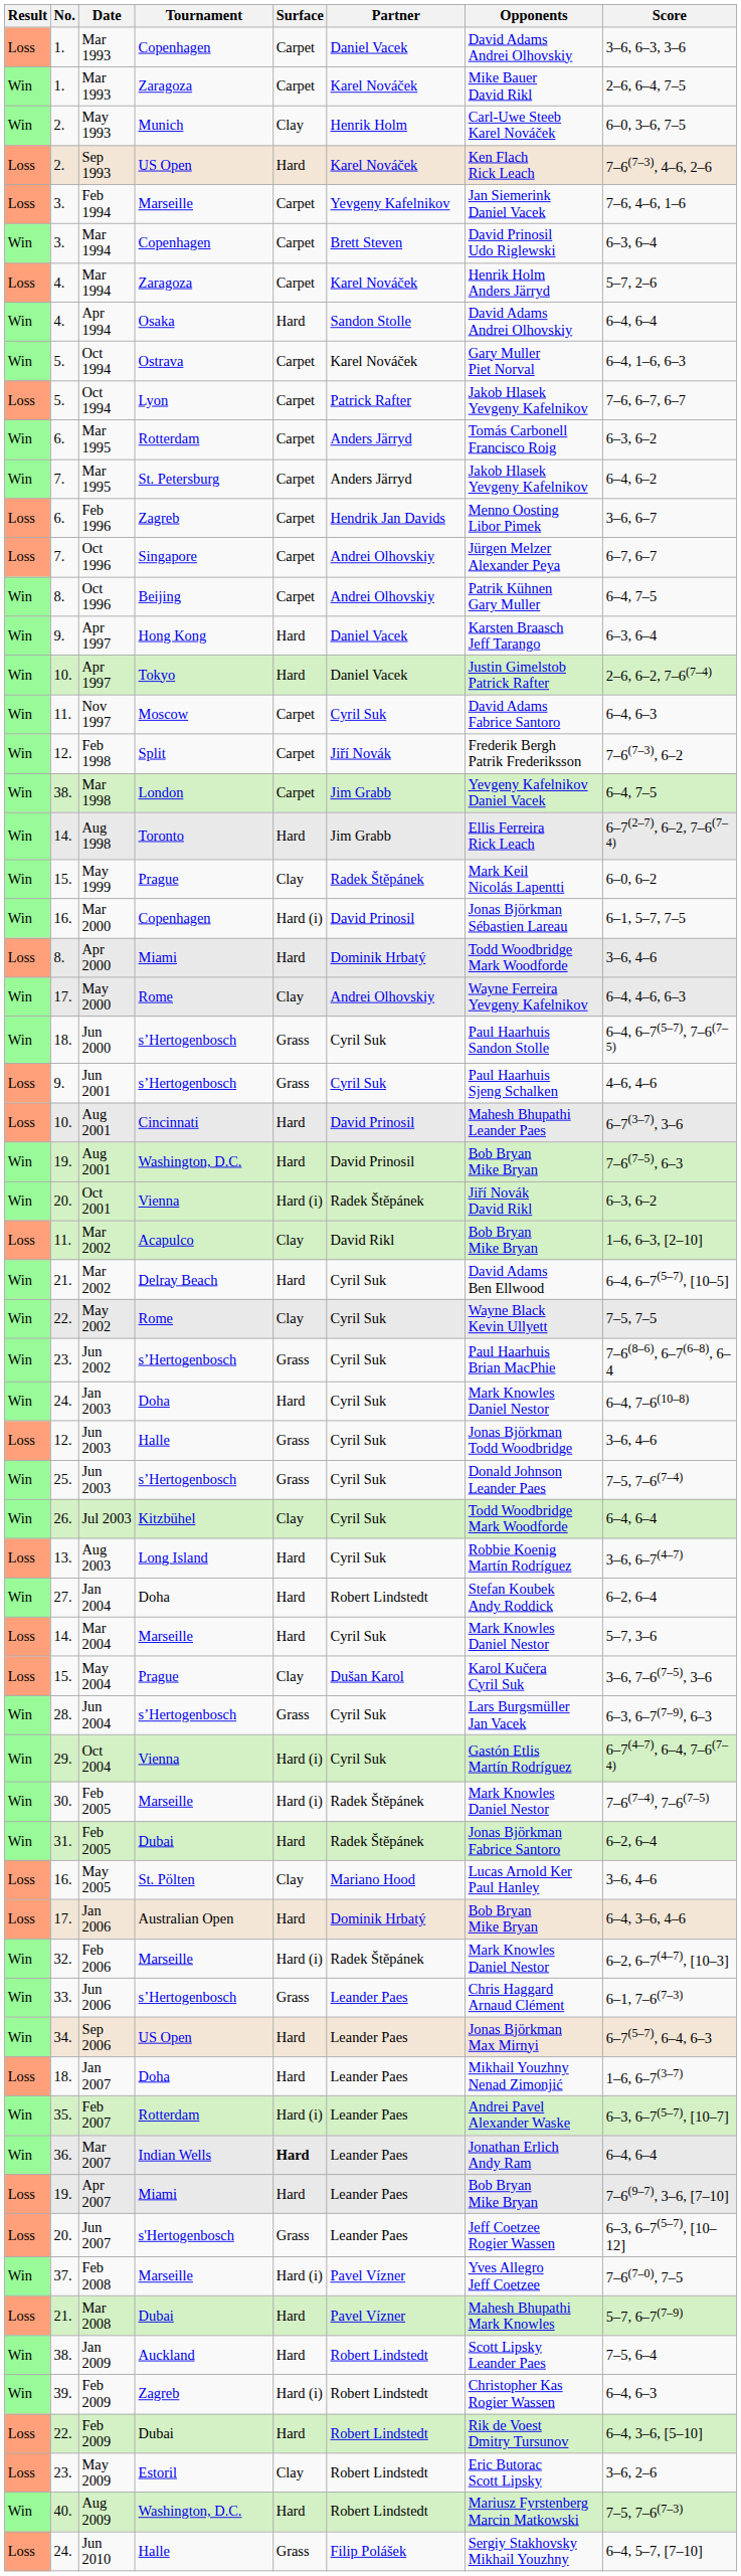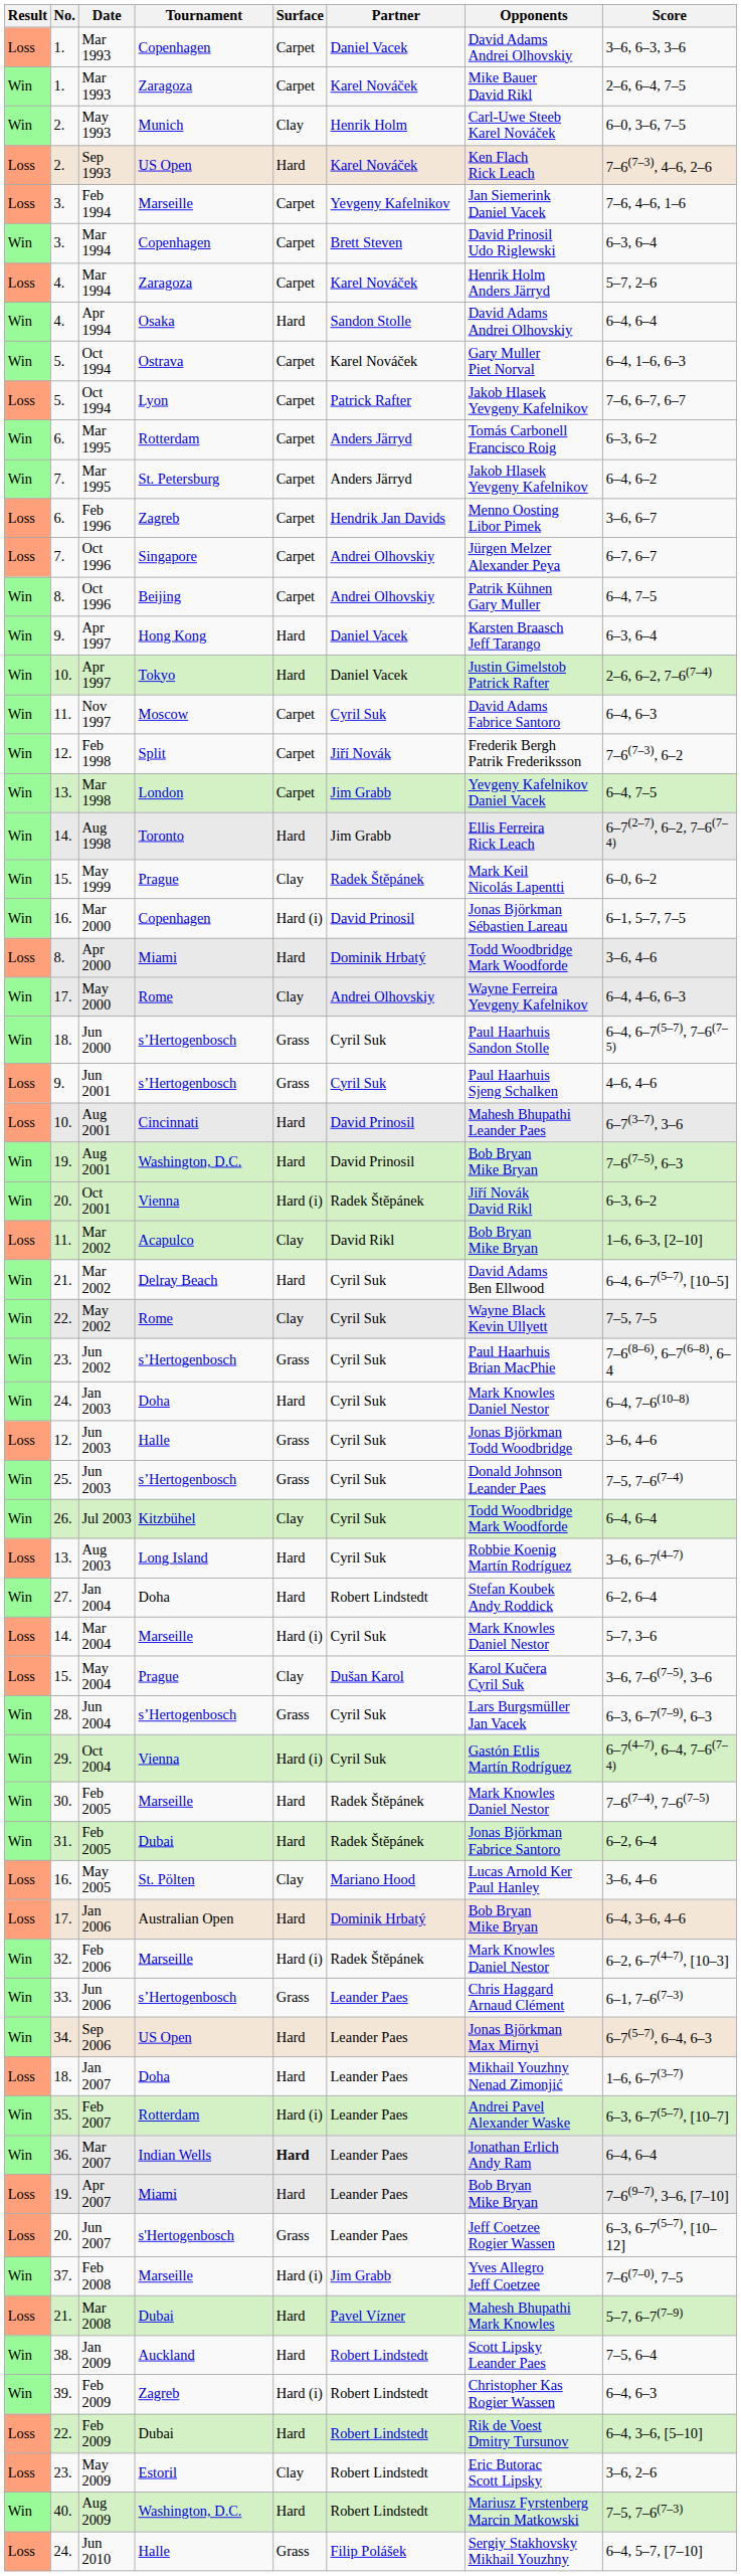Mar 1998 | No.: 38. -> 13.
Mar 2004 | Surface: Hard -> Hard (i)
Feb 2005 / Marseille | Surface: Hard (i) -> Hard
Feb 2008 | Partner: Pavel Vízner -> Jim Grabb
